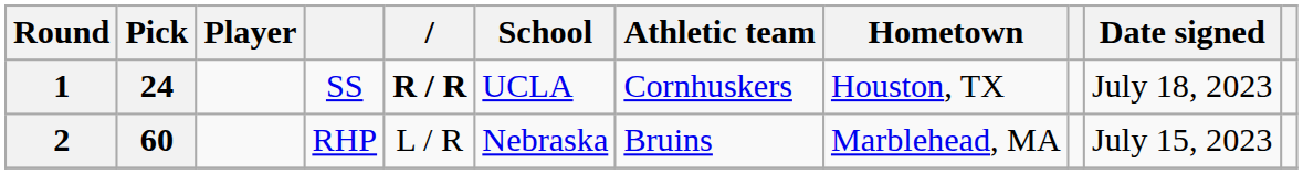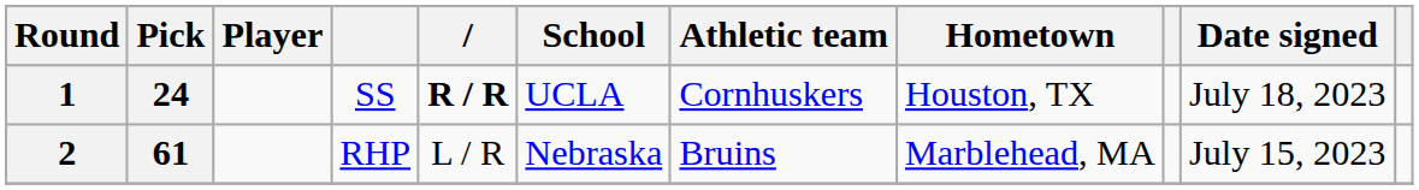2 | Pick: 60 -> 61
